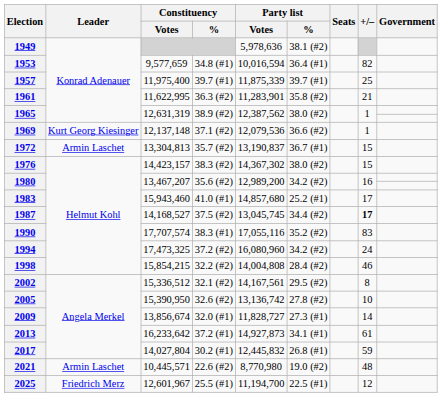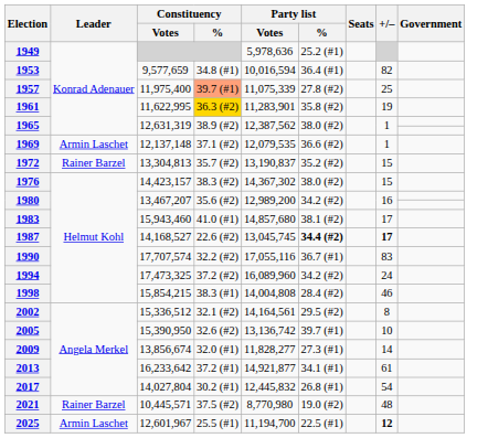1949 | Party list / %: 38.1 (#2) -> 25.2 (#1)
1957 | Constituency / %: no background -> lightsalmon background
1957 | Party list / Votes: 11,875,339 -> 11,075,339
1957 | Party list / %: 39.7 (#1) -> 27.8 (#2)
1961 | Constituency / %: no background -> gold background
1961 | +/–: 21 -> 19
1969 | Leader: Kurt Georg Kiesinger -> Armin Laschet
1969 | Party list / Votes: 12,079,536 -> 12,079,535
1972 | Leader: Armin Laschet -> Rainer Barzel
1972 | Party list / %: 36.7 (#1) -> 35.2 (#2)
1983 | Party list / %: 25.2 (#1) -> 38.1 (#2)
1987 | Constituency / %: 37.5 (#2) -> 22.6 (#2)
1987 | Party list / %: normal -> bold
1990 | Constituency / %: 38.3 (#1) -> 32.2 (#2)
1990 | Party list / %: 35.2 (#2) -> 36.7 (#1)
1994 | Party list / Votes: 16,080,960 -> 16,089,960
1998 | Constituency / %: 32.2 (#2) -> 38.3 (#1)
2002 | Party list / Votes: 14,167,561 -> 14,164,561
2005 | Party list / %: 27.8 (#2) -> 39.7 (#1)
2009 | Party list / Votes: 11,828,727 -> 11,828,277
2013 | Party list / Votes: 14,927,873 -> 14,921,877
2017 | +/–: 59 -> 54
2021 | Leader: Armin Laschet -> Rainer Barzel
2021 | Constituency / %: 22.6 (#2) -> 37.5 (#2)
2025 | Leader: Friedrich Merz -> Armin Laschet
2025 | +/–: normal -> bold
